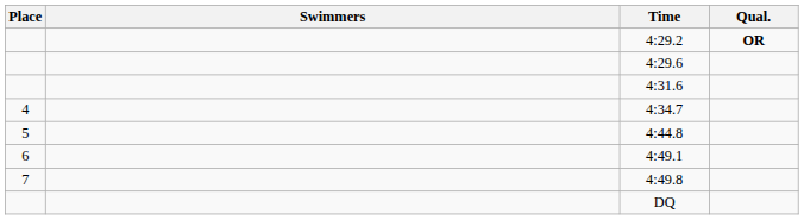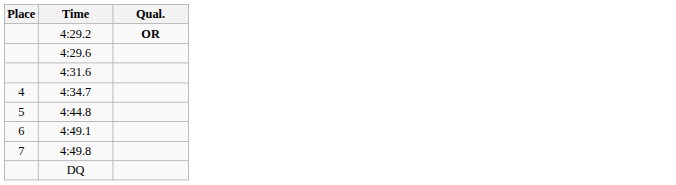- column: Swimmers
